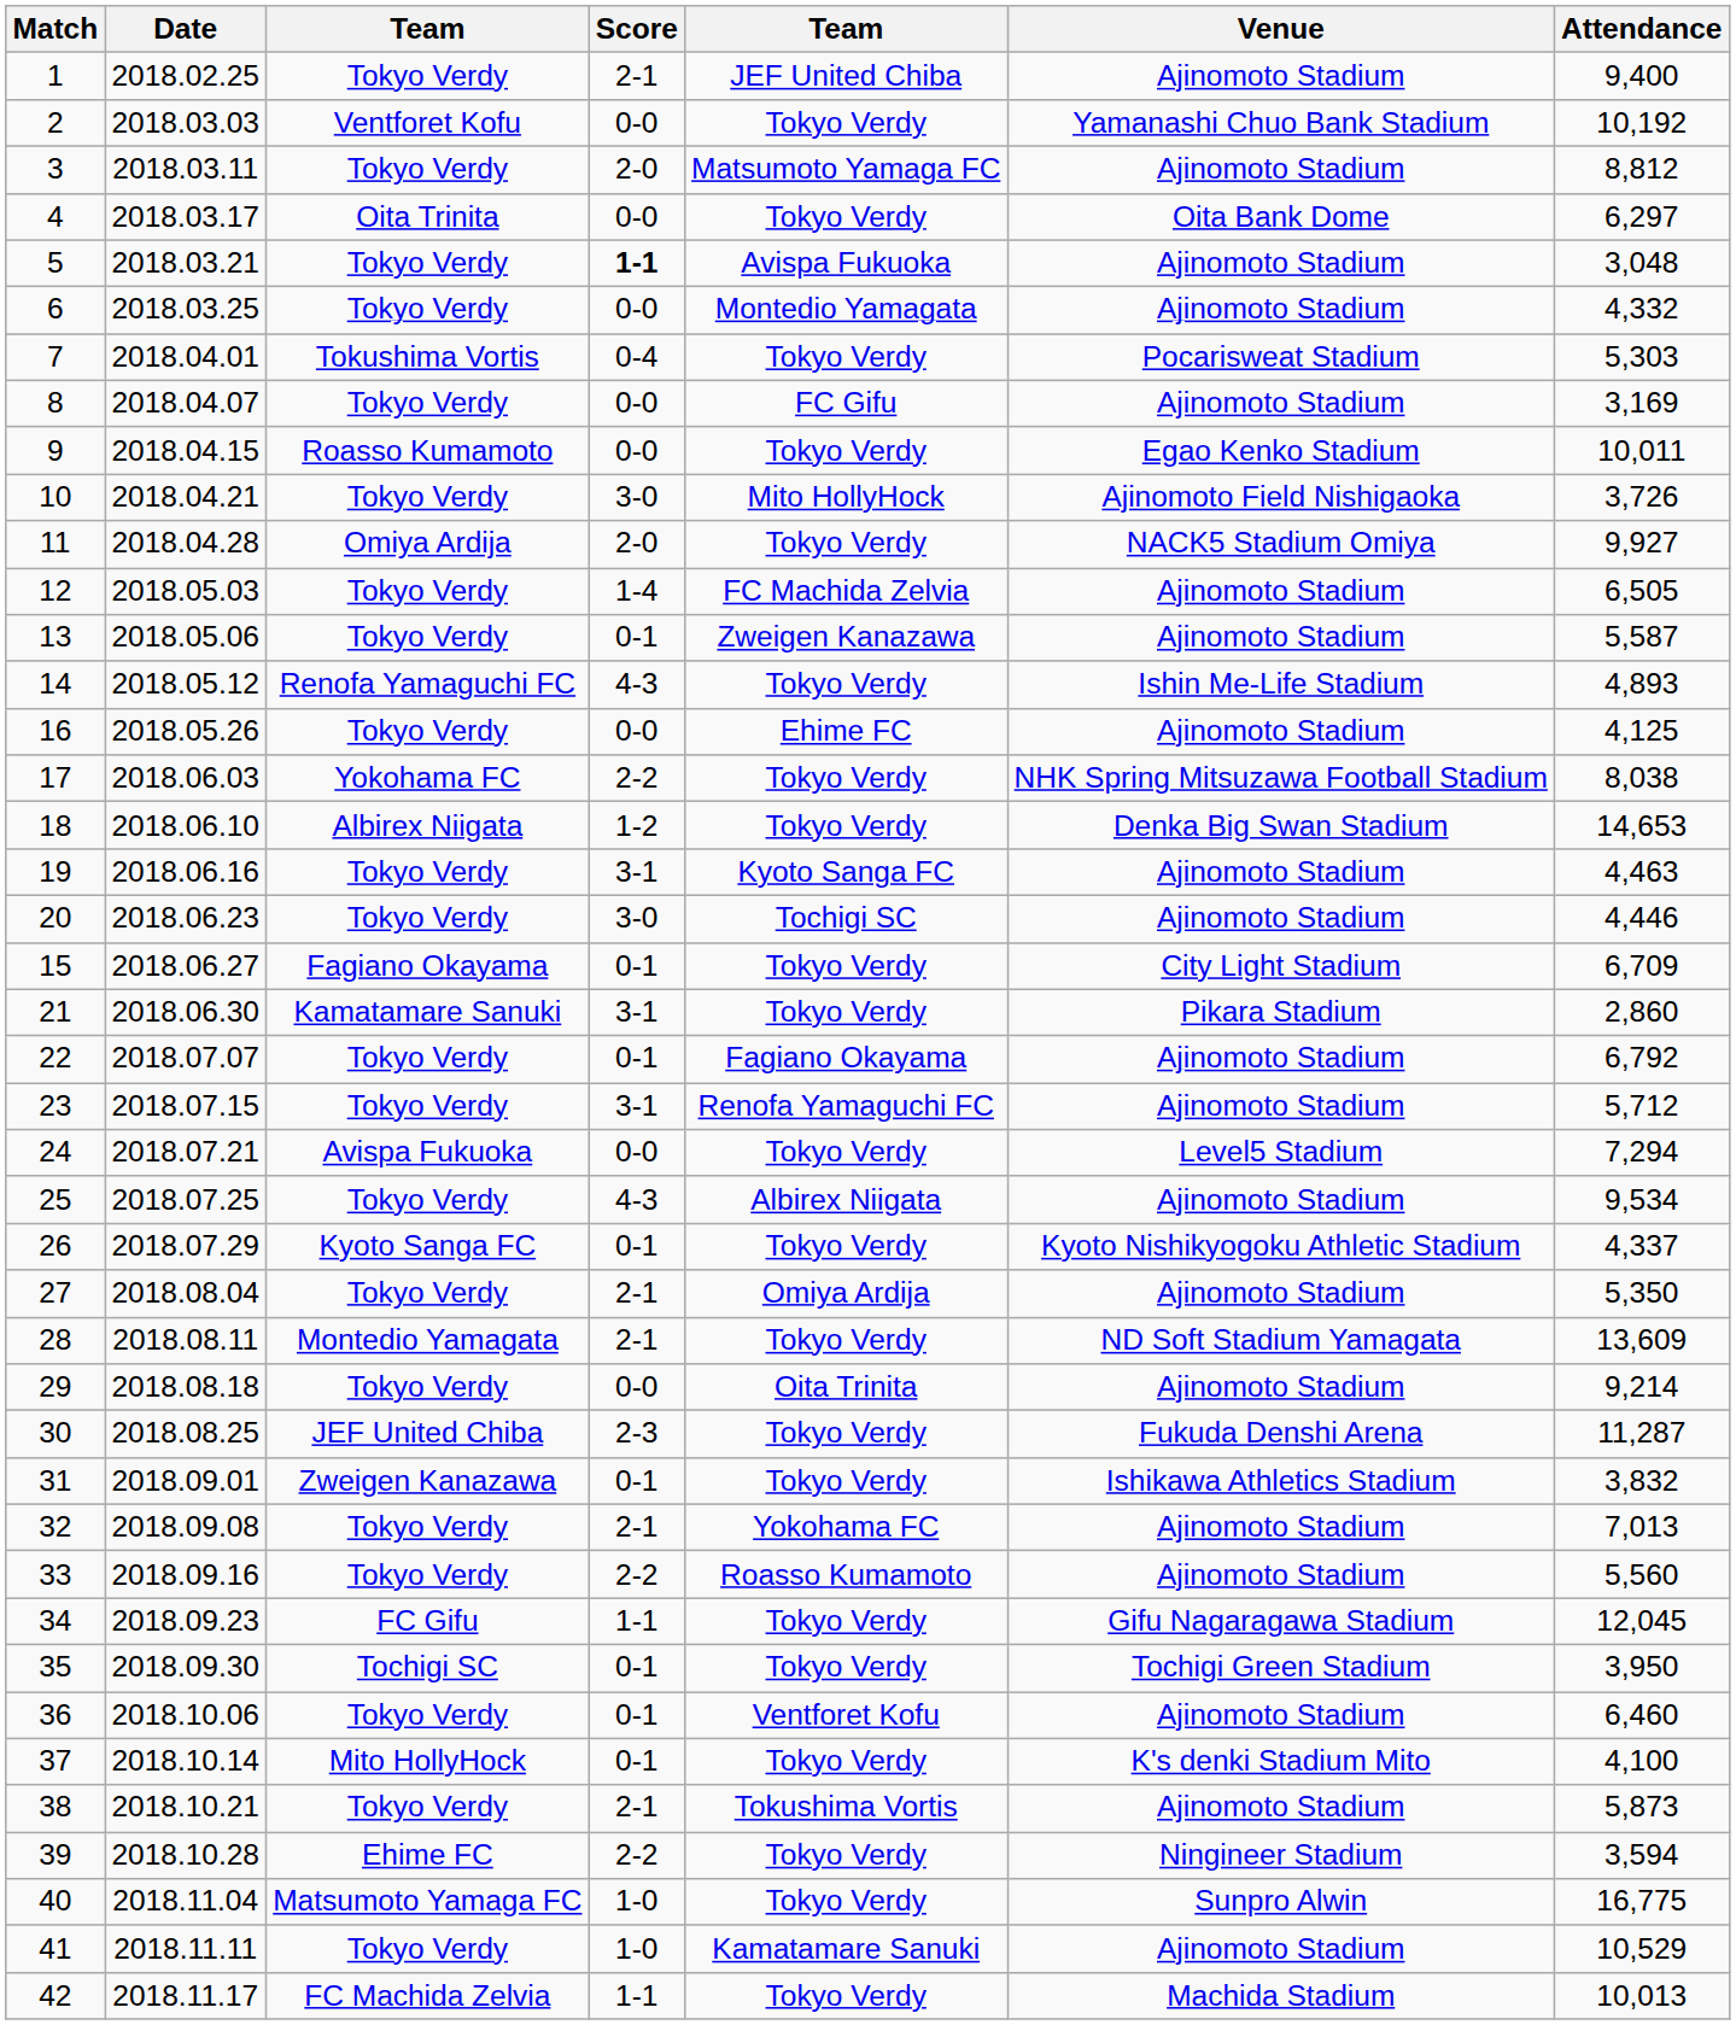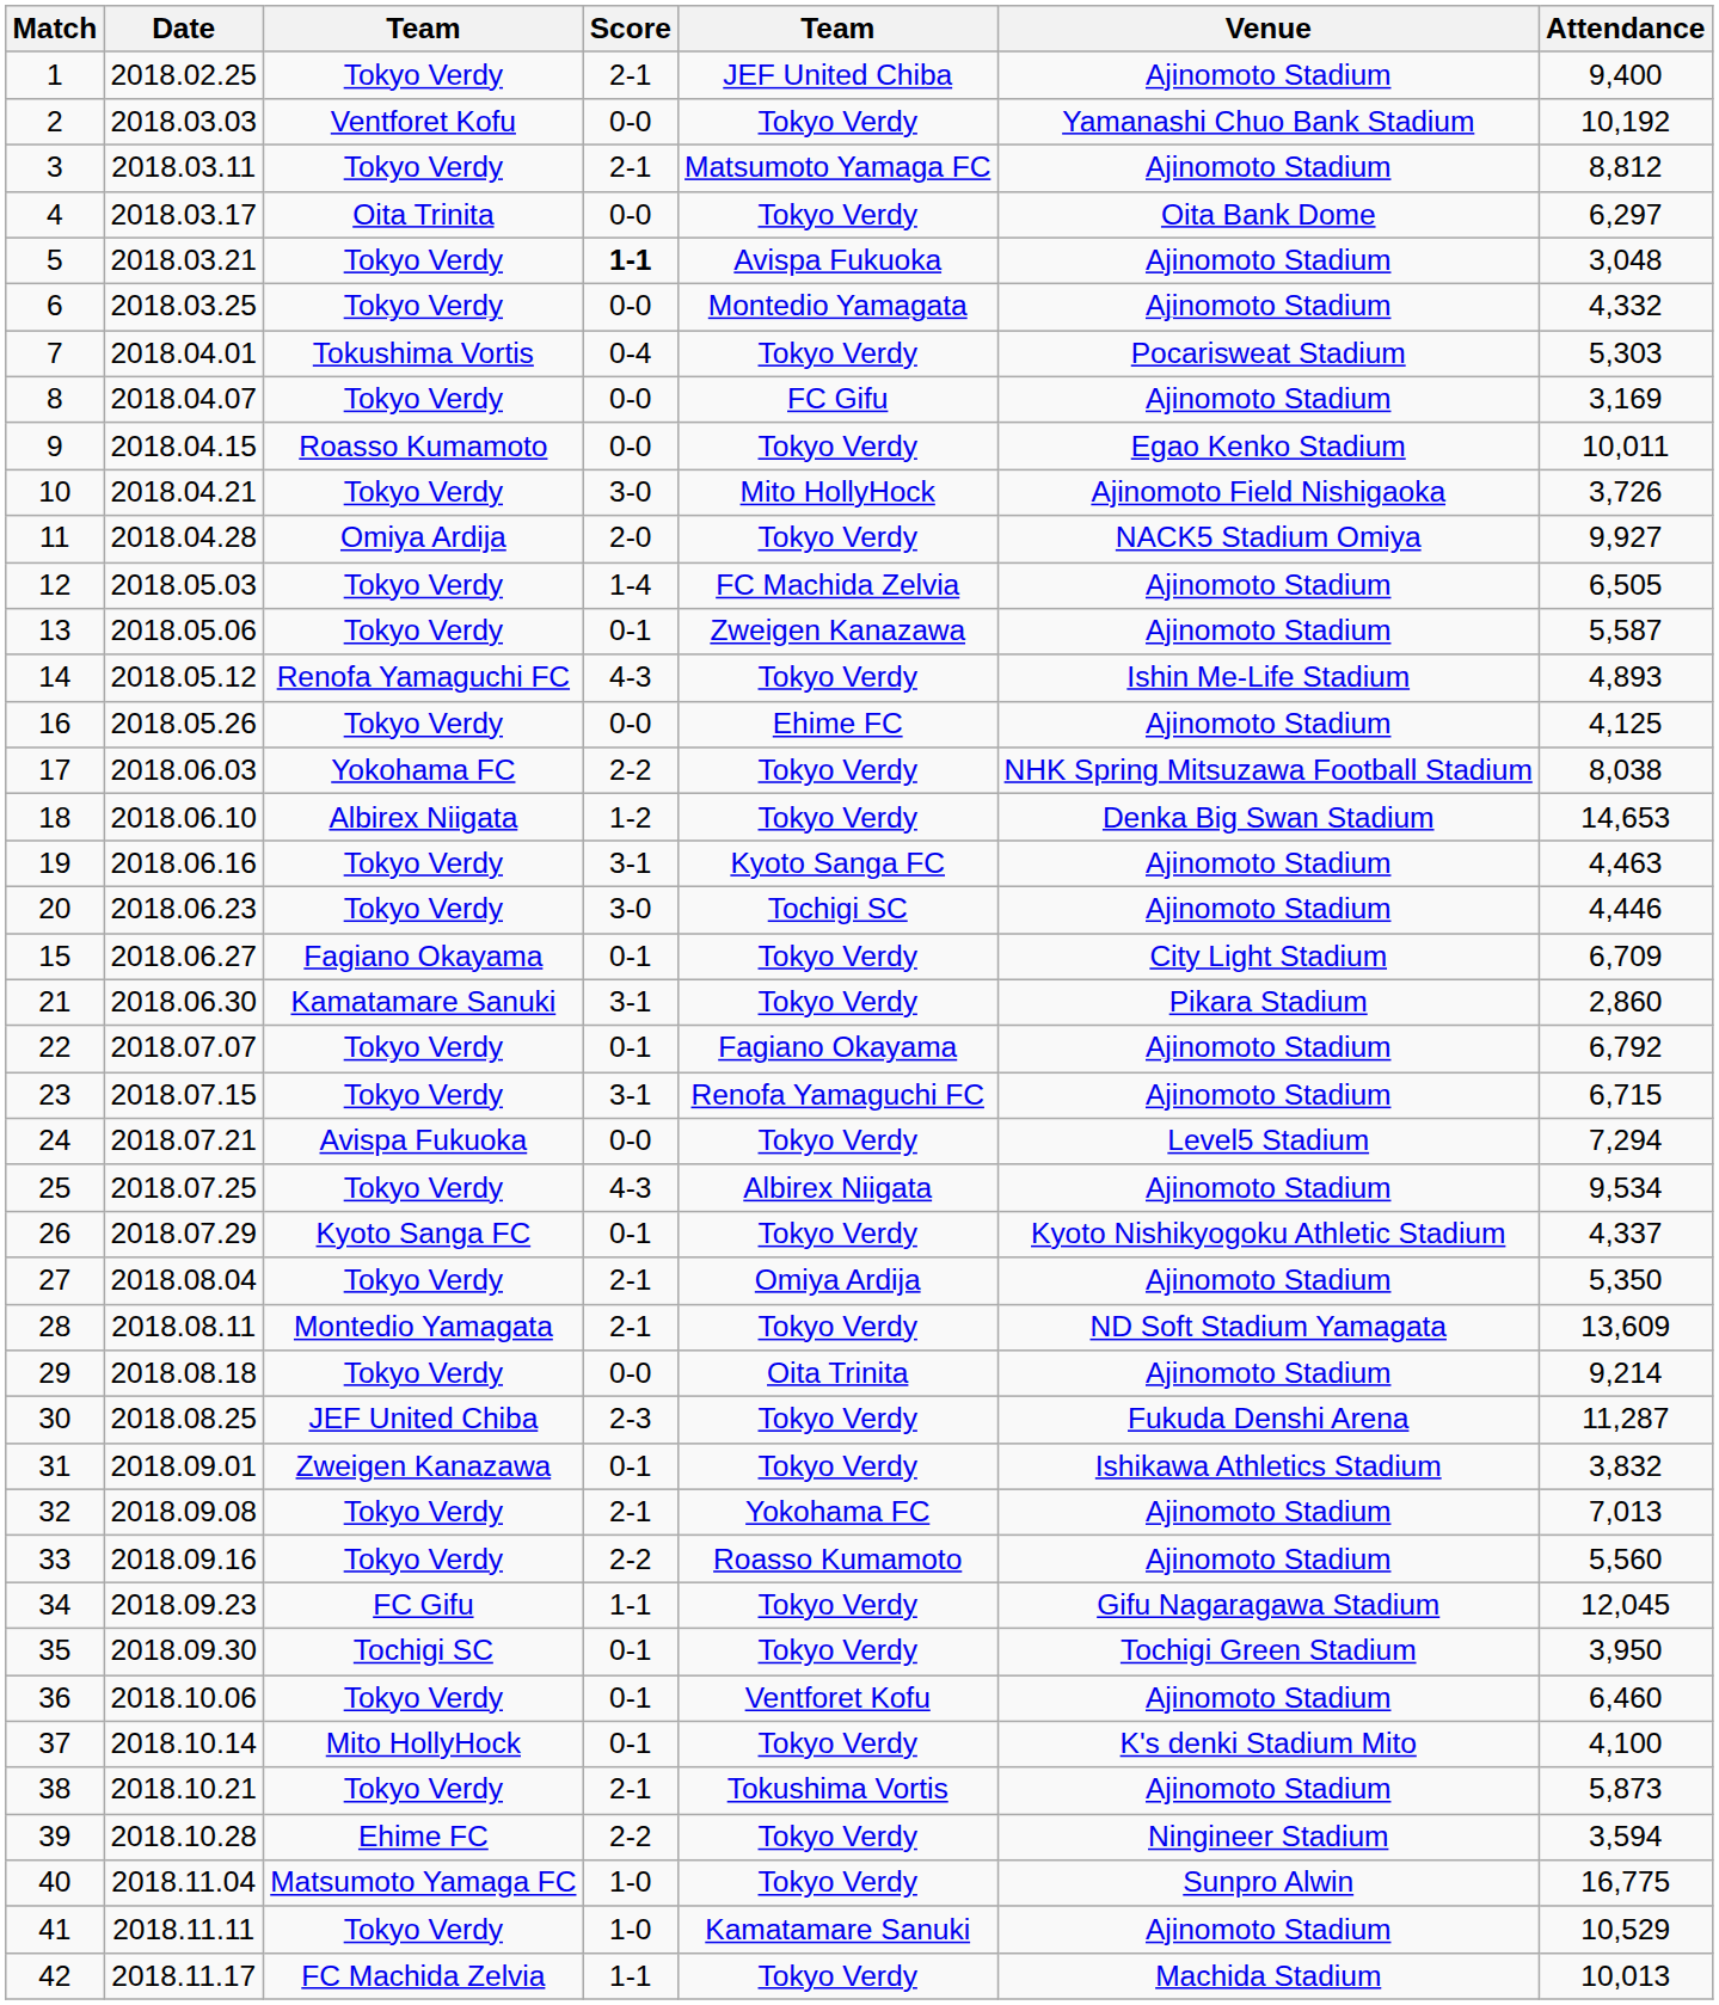3 | Score: 2-0 -> 2-1
23 | Attendance: 5,712 -> 6,715
